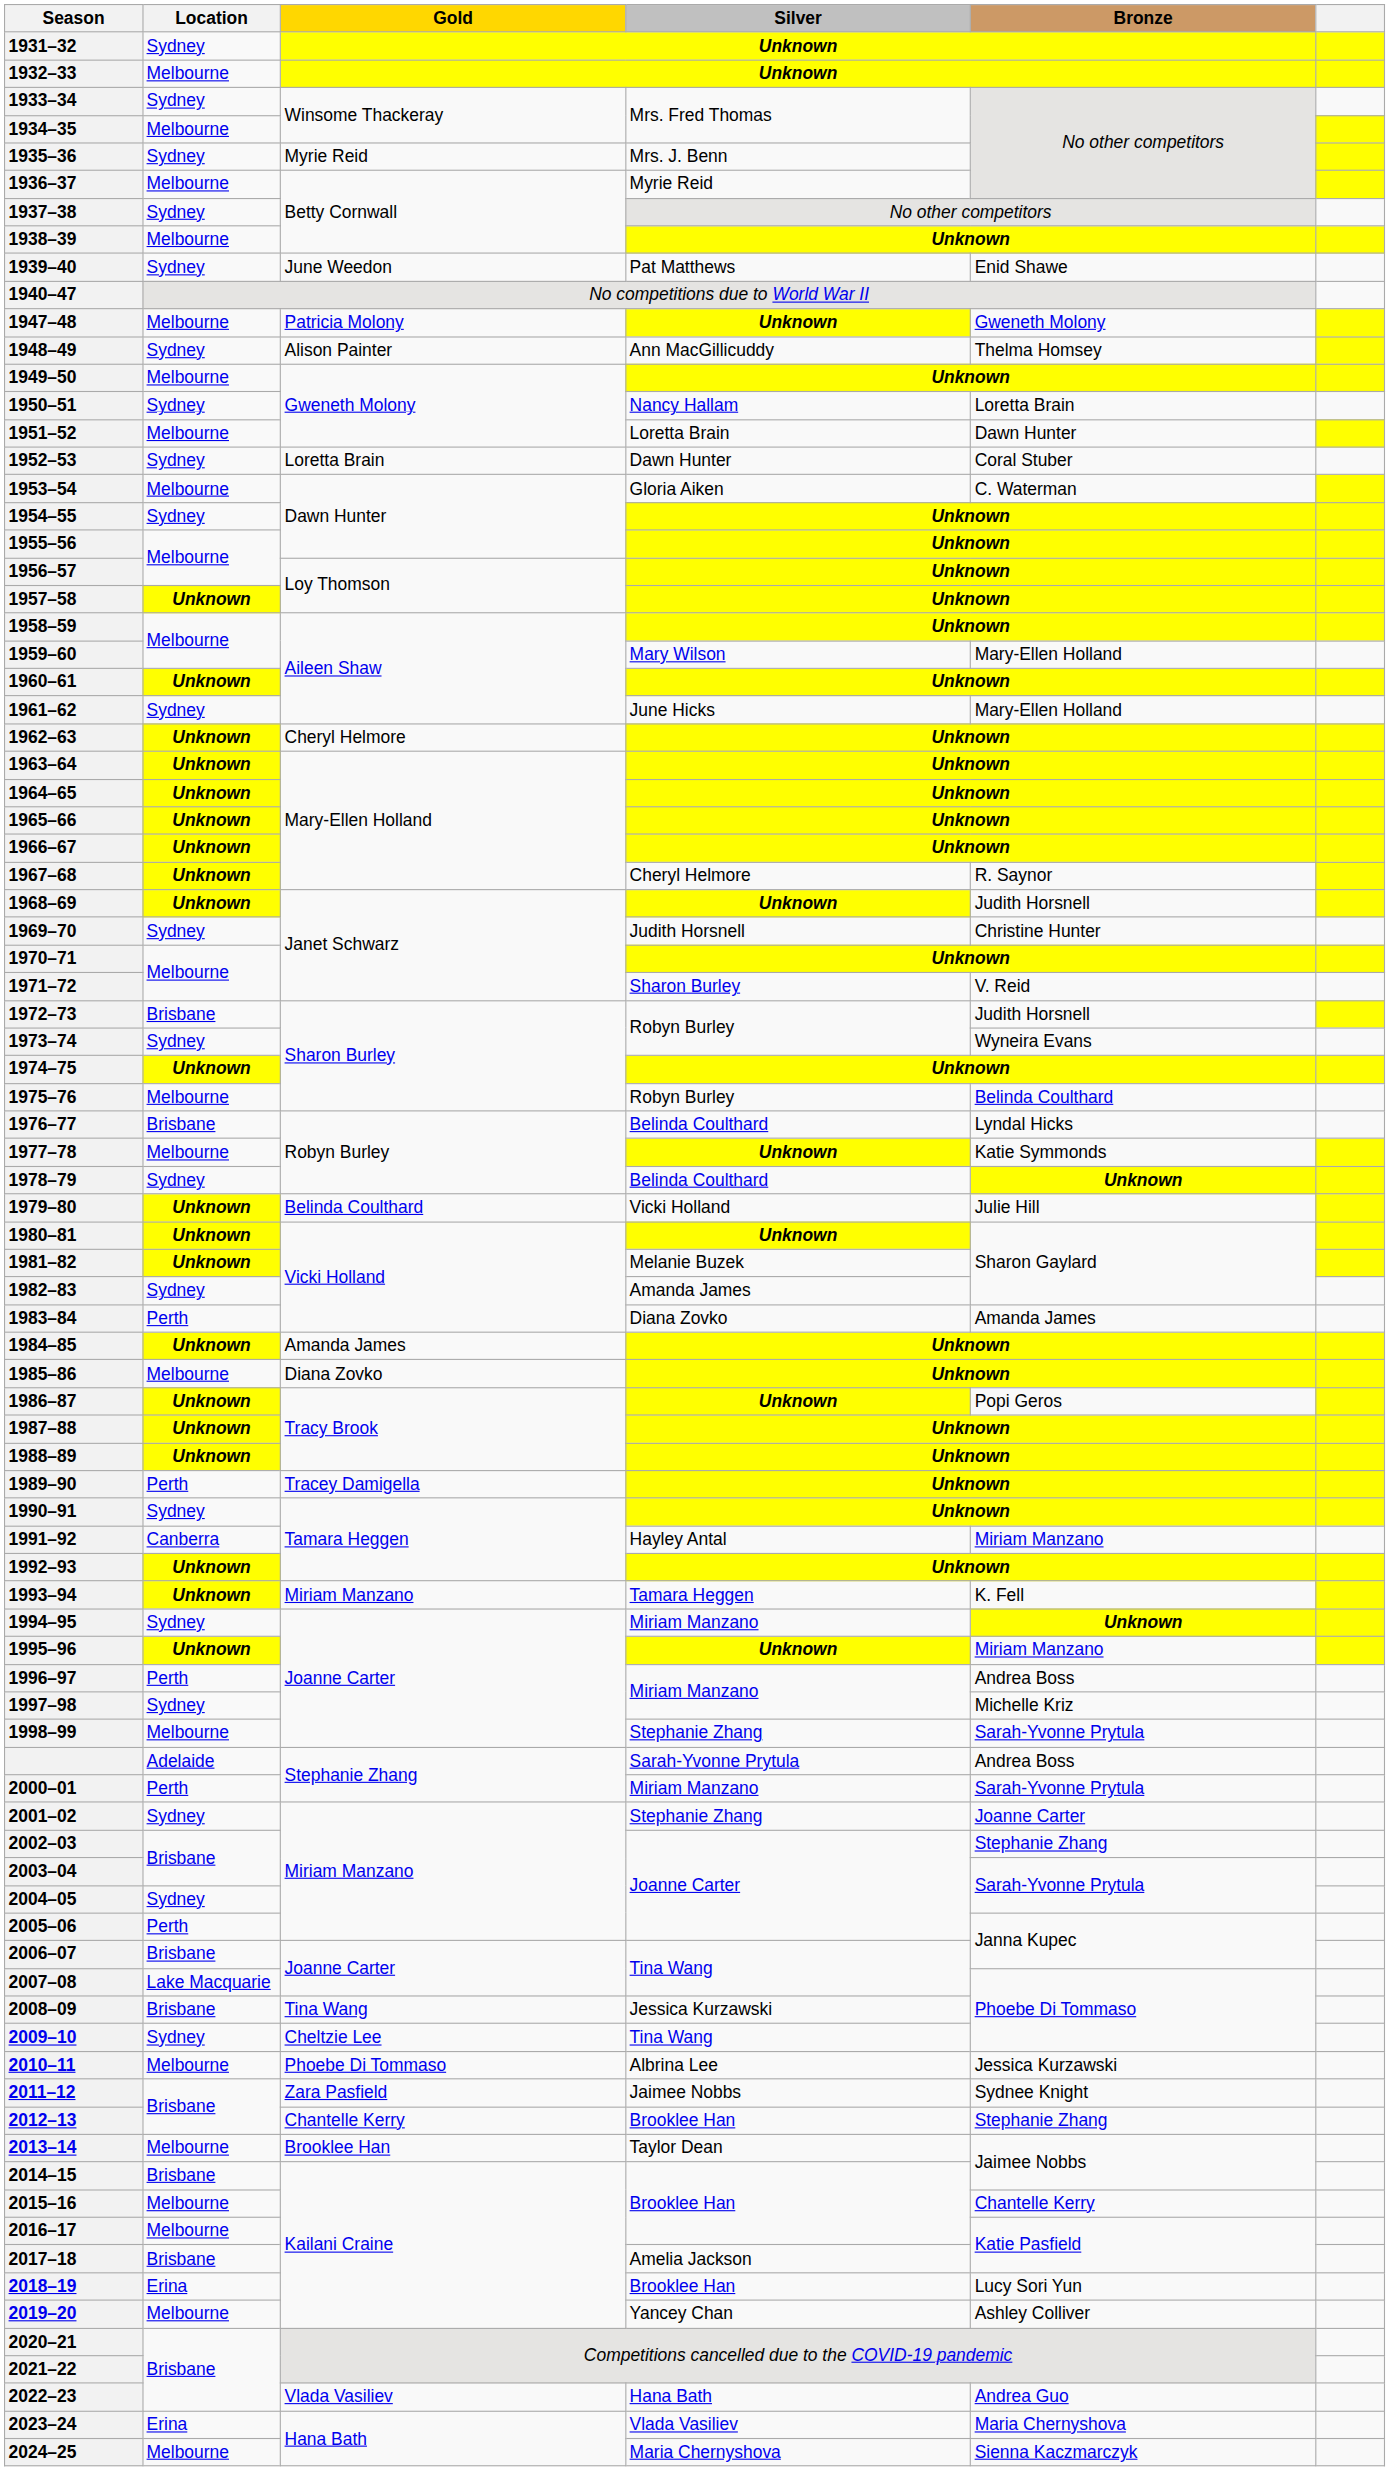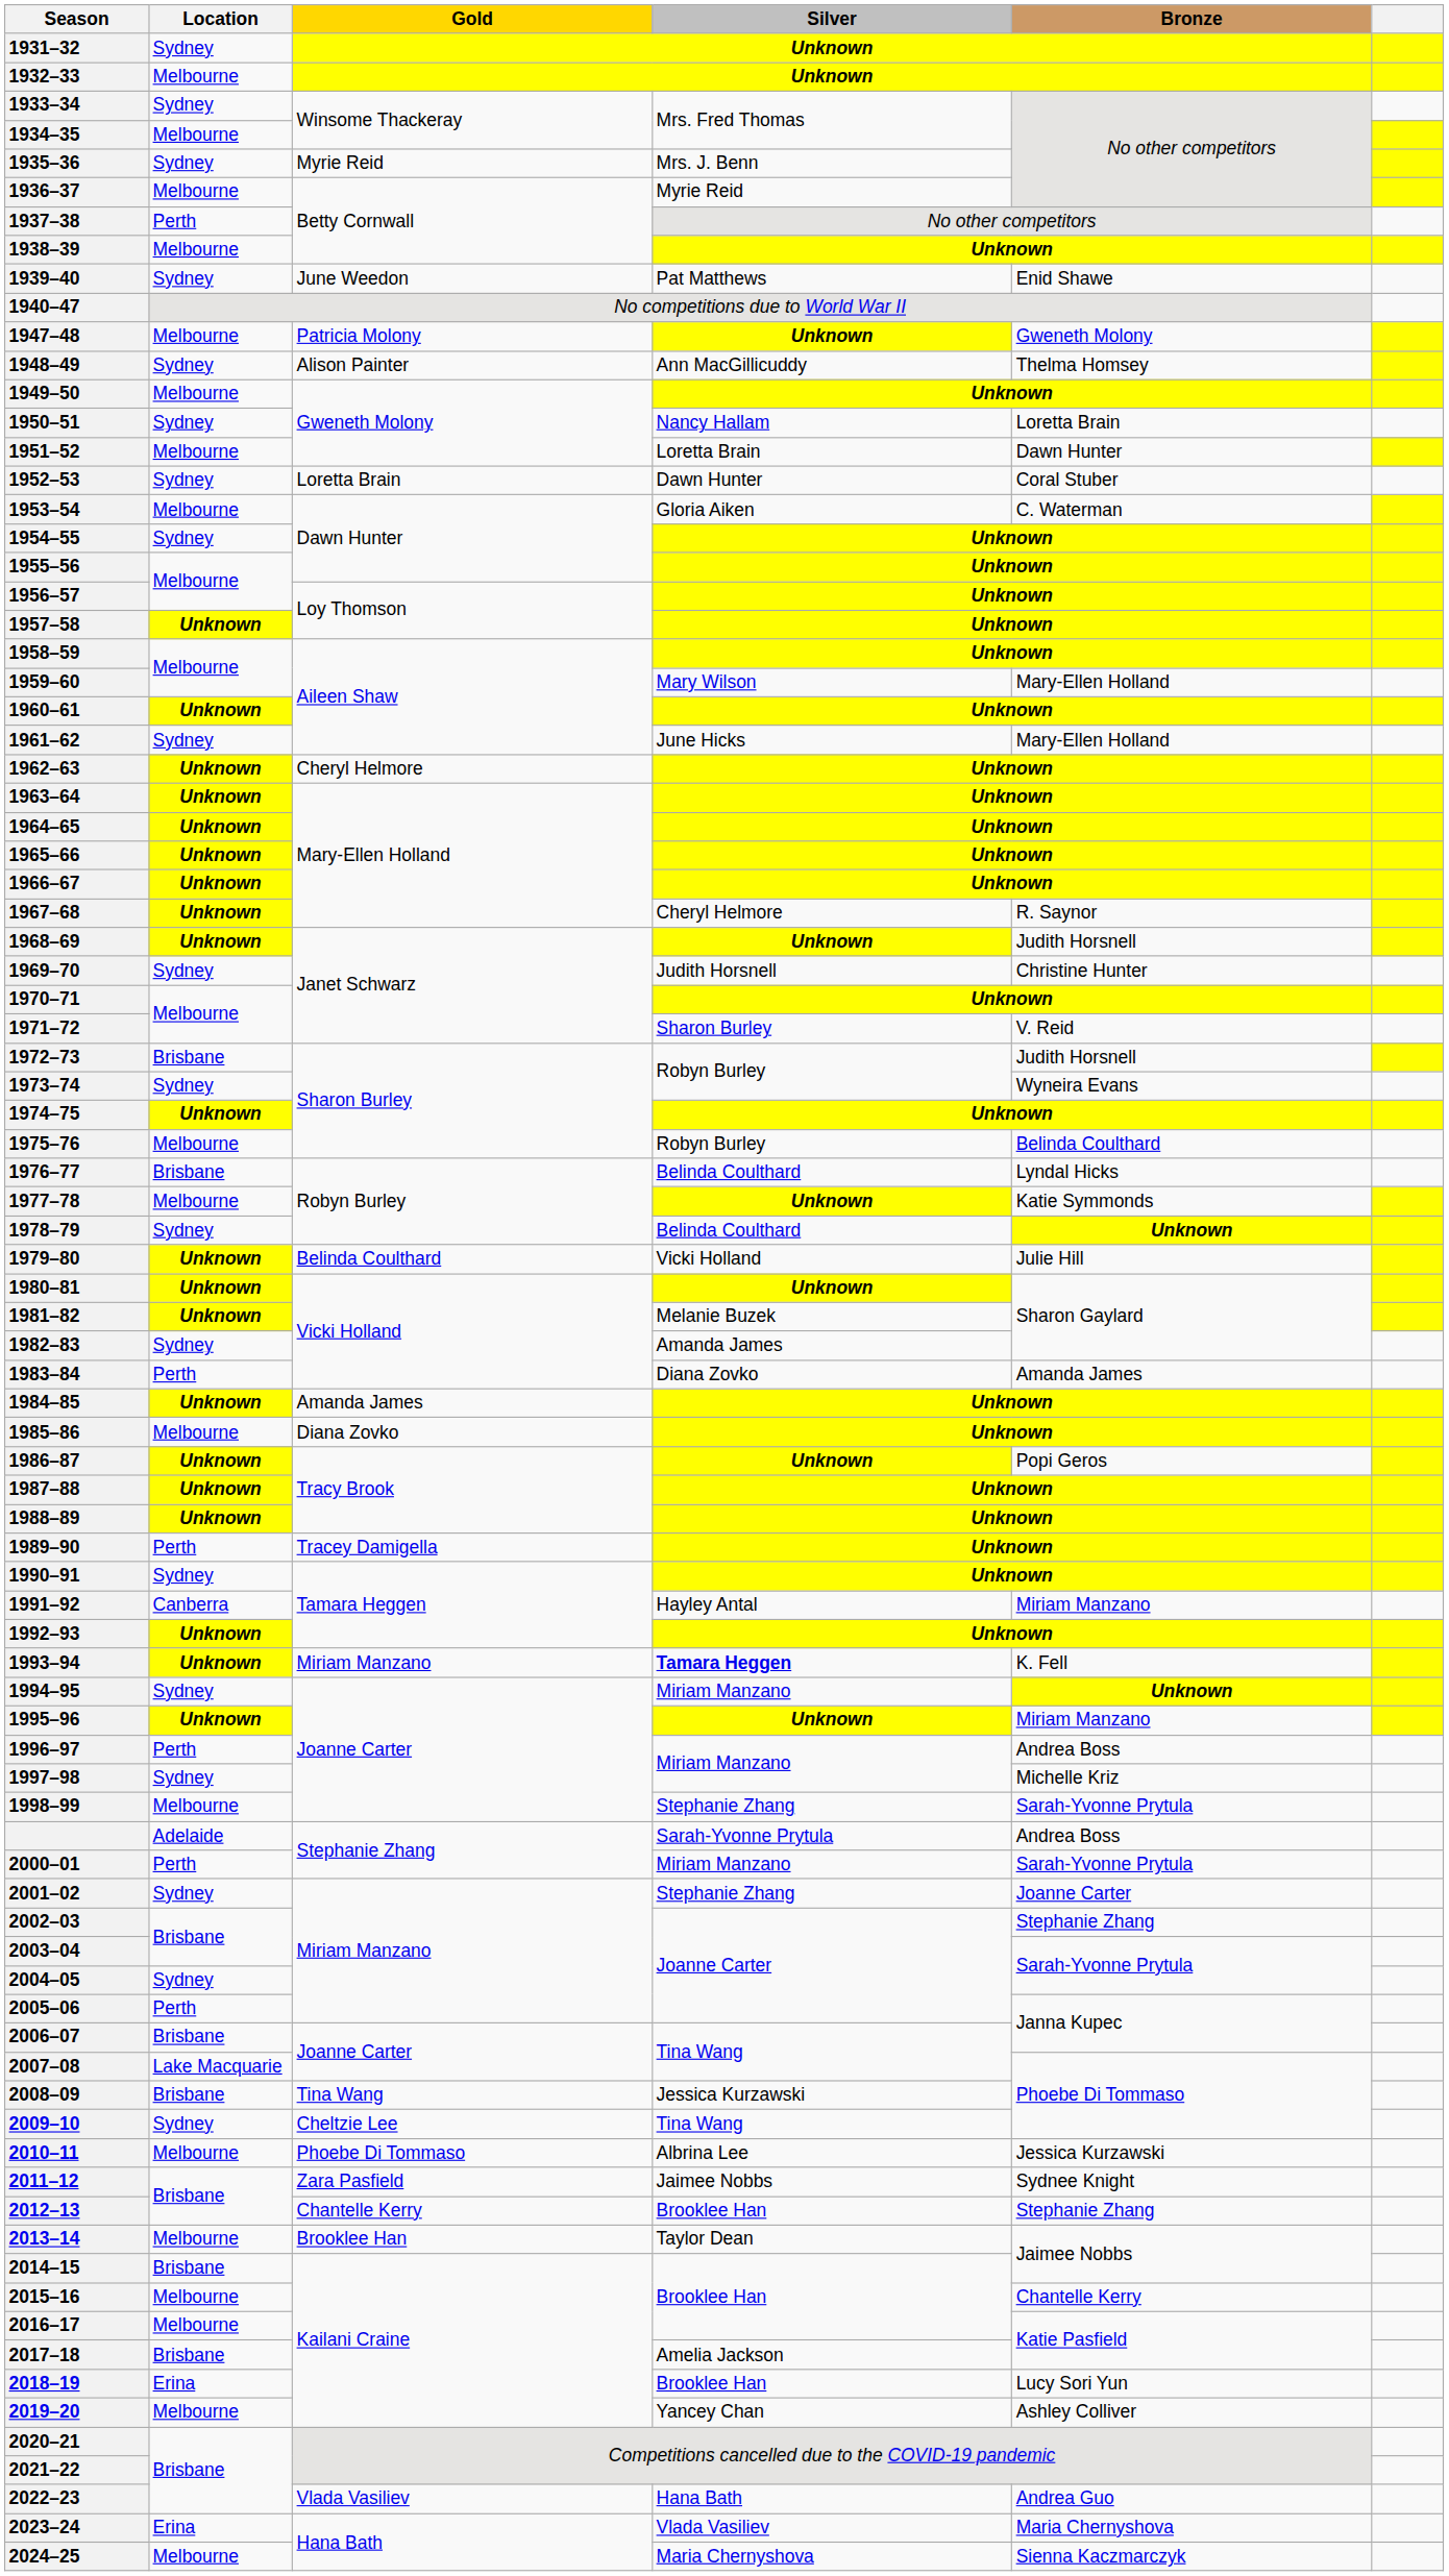1937–38 | Location: Sydney -> Perth
1993–94 | Silver: normal -> bold
